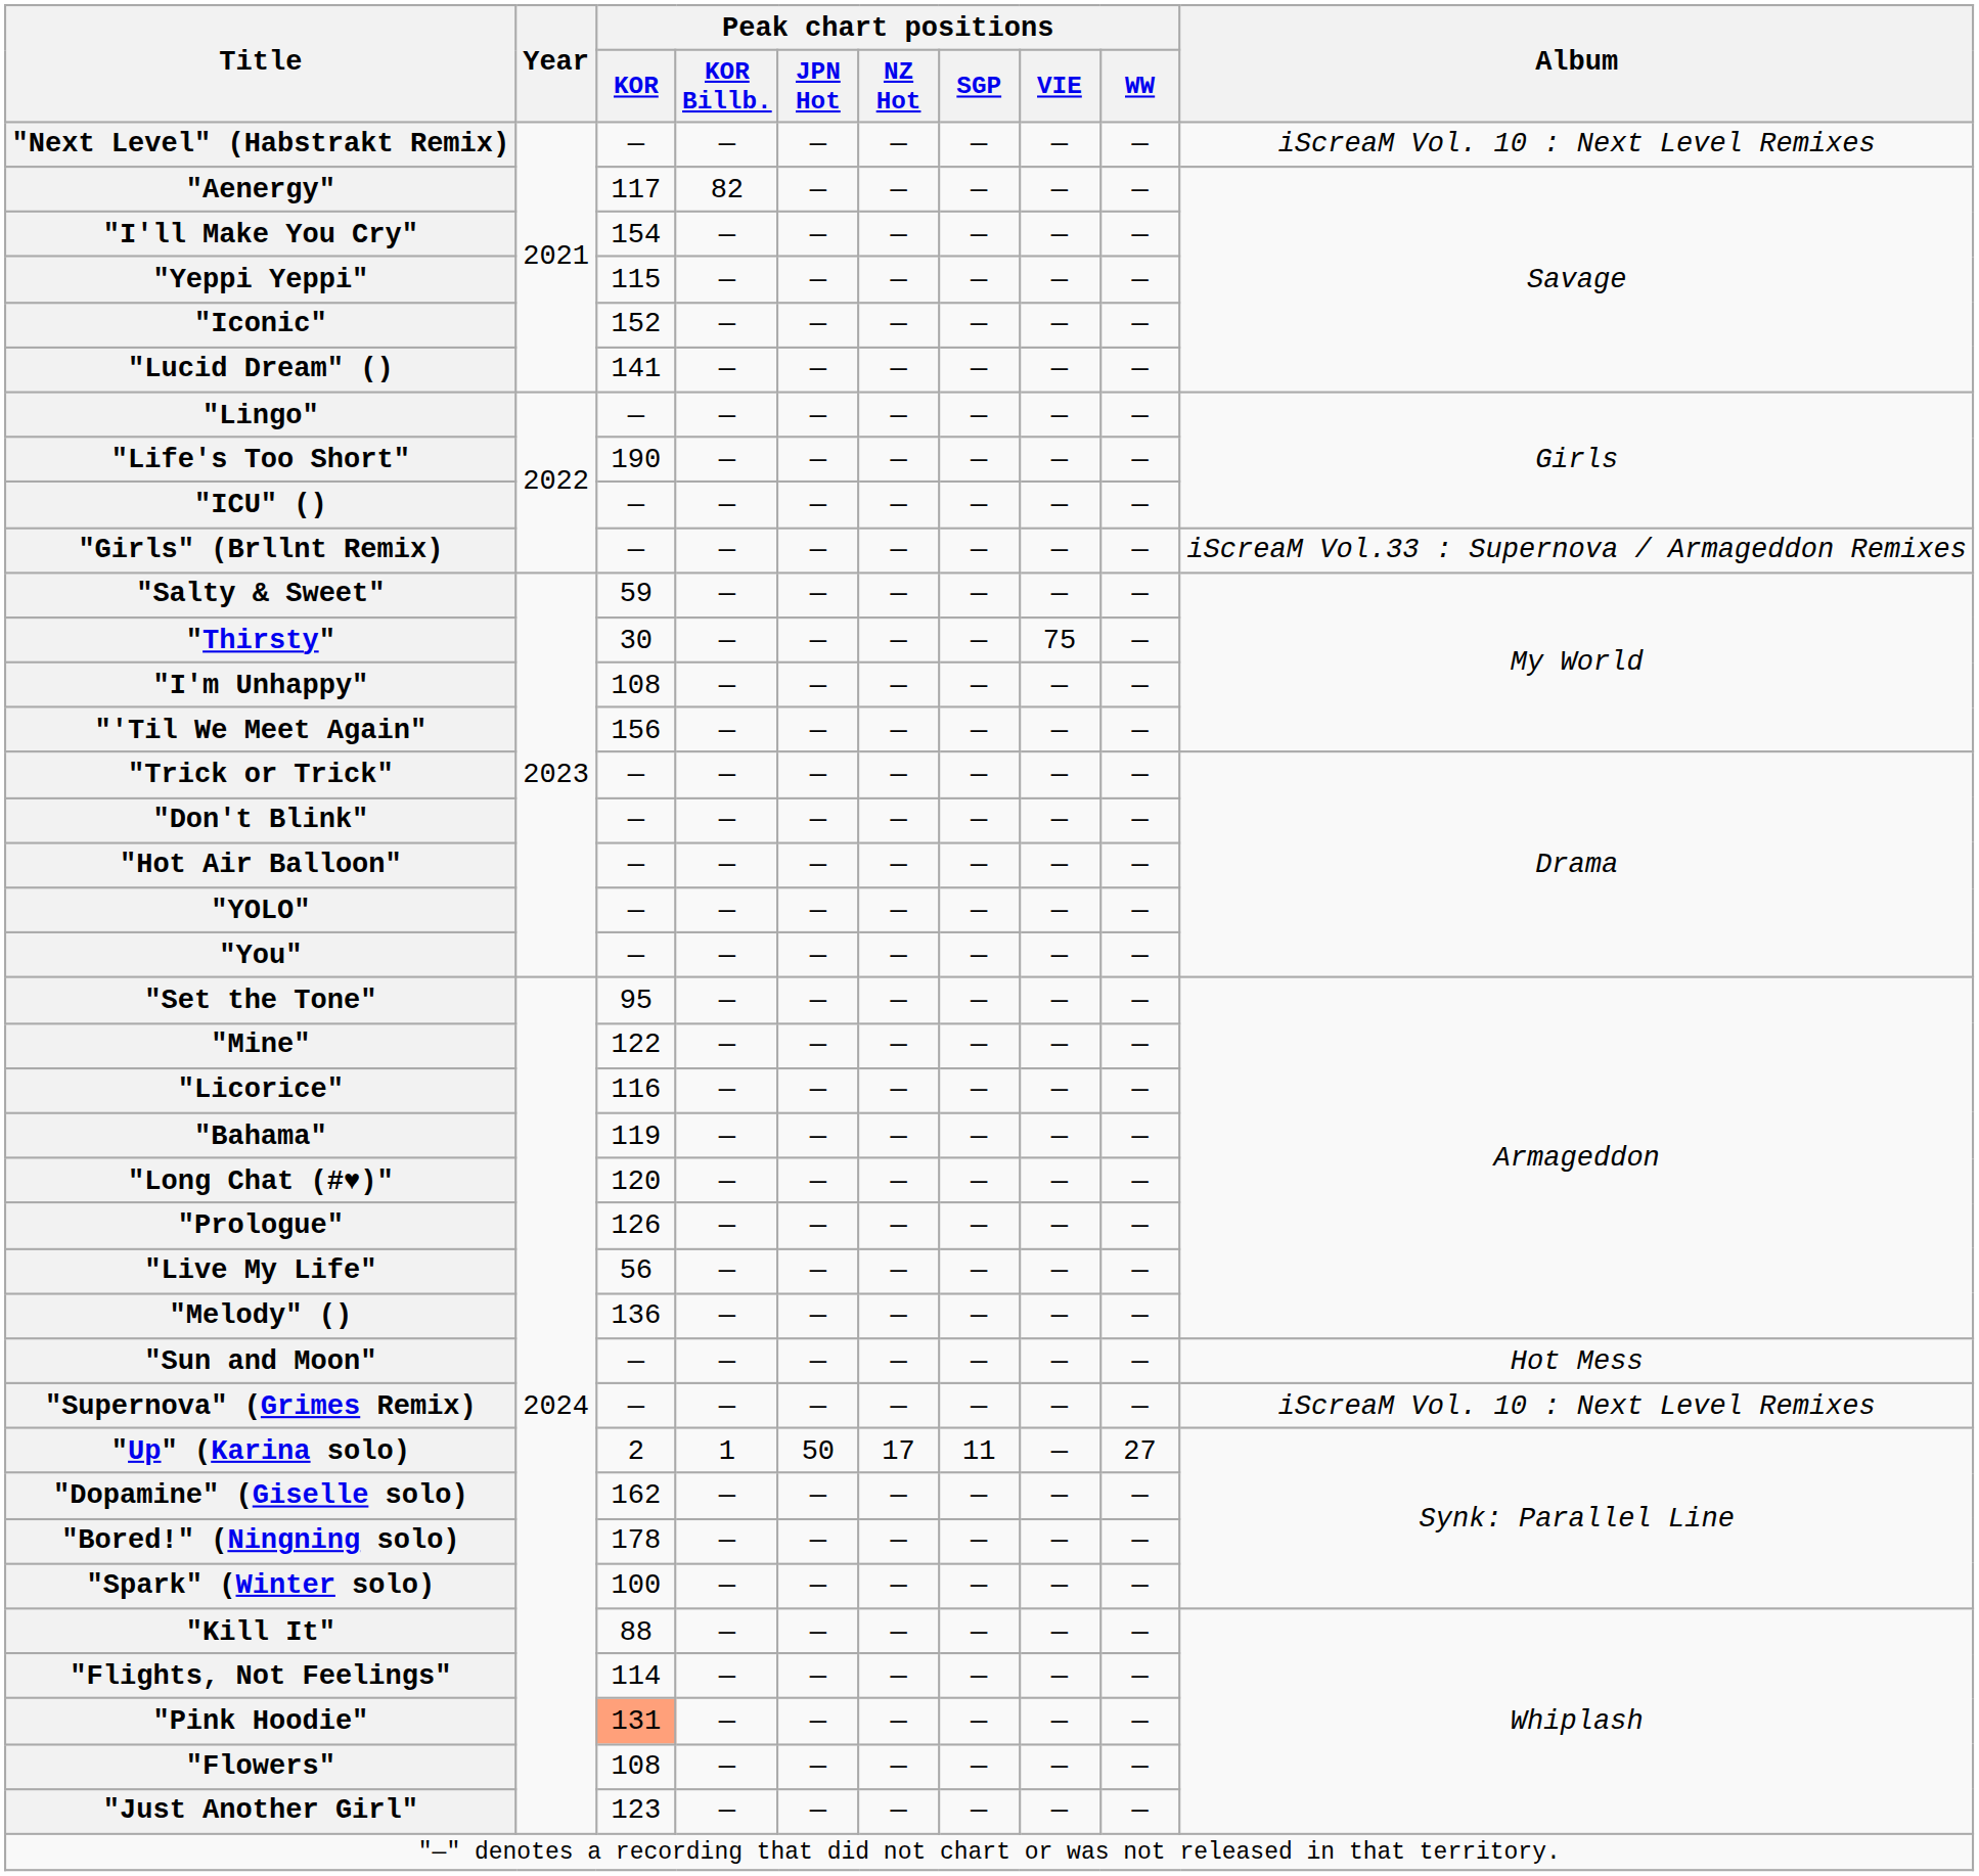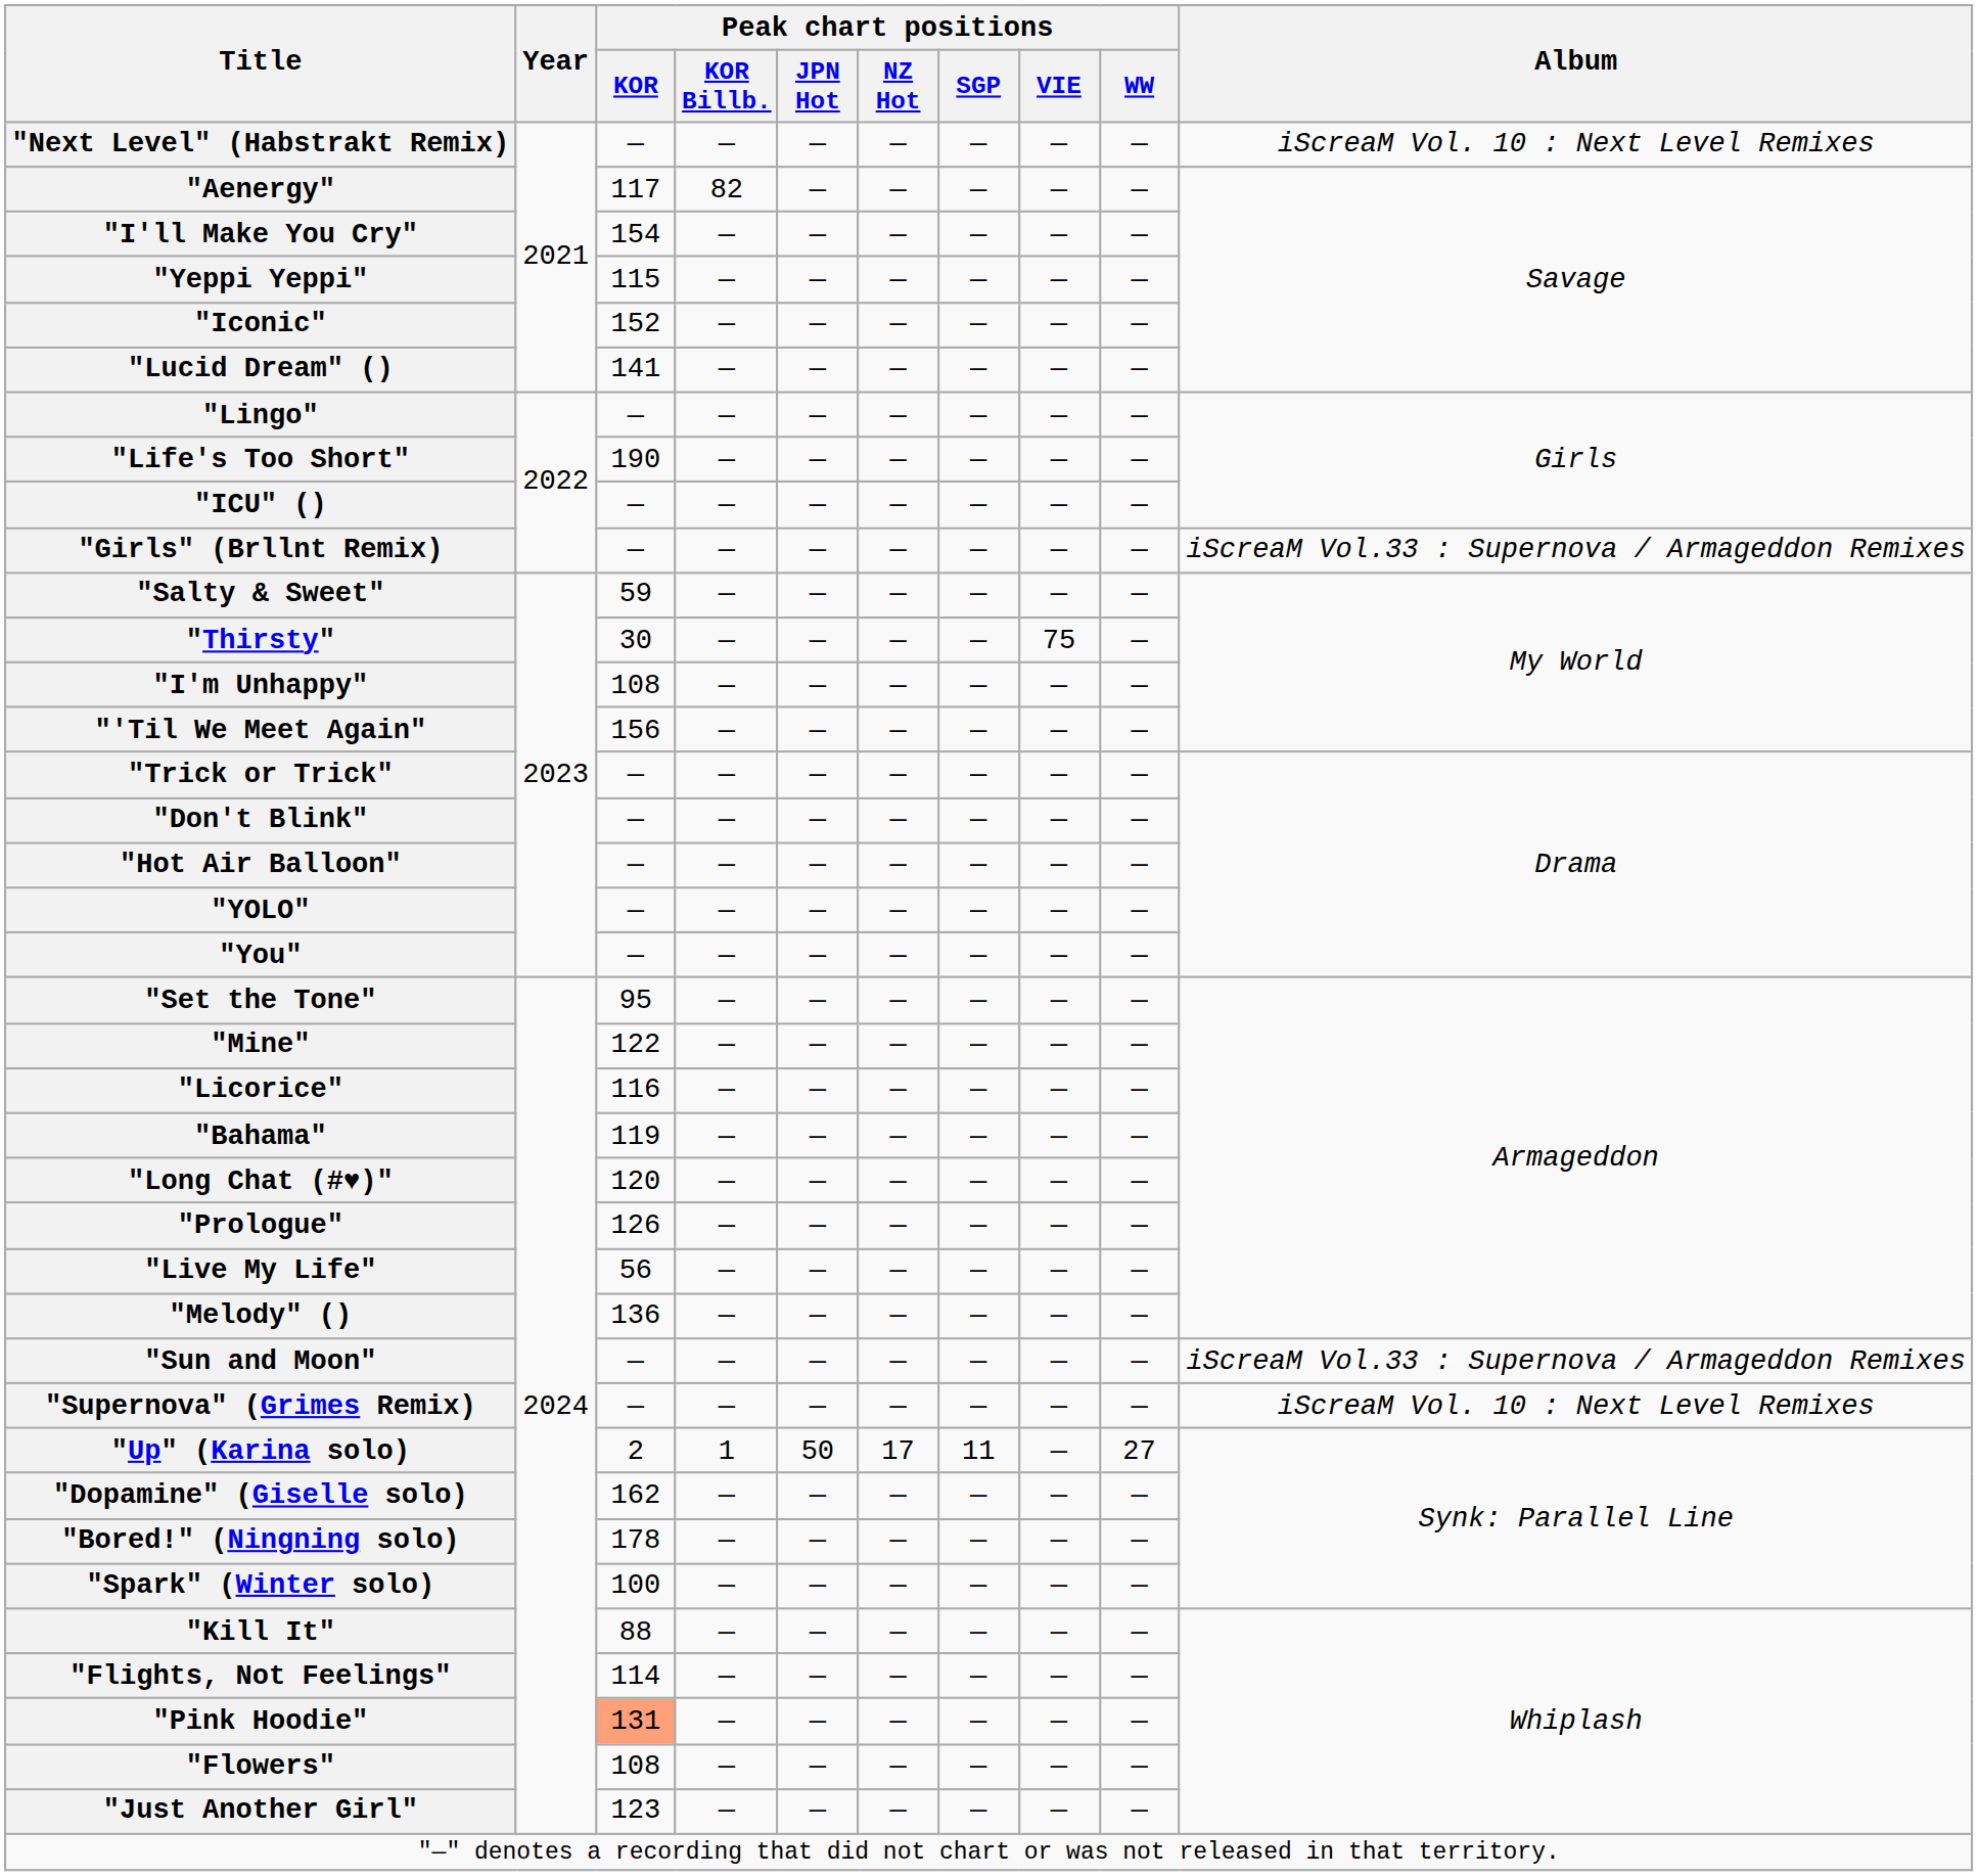"Sun and Moon" | Album: Hot Mess -> iScreaM Vol.33 : Supernova / Armageddon Remixes
